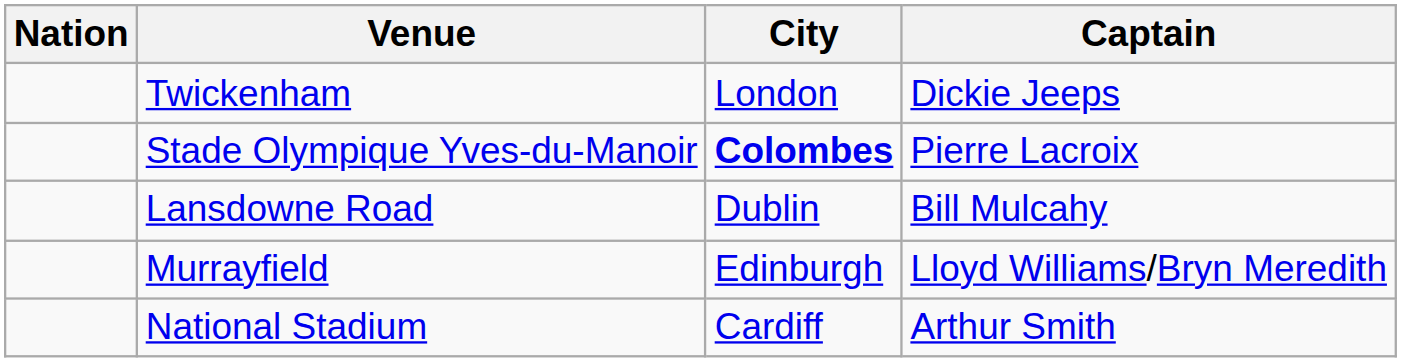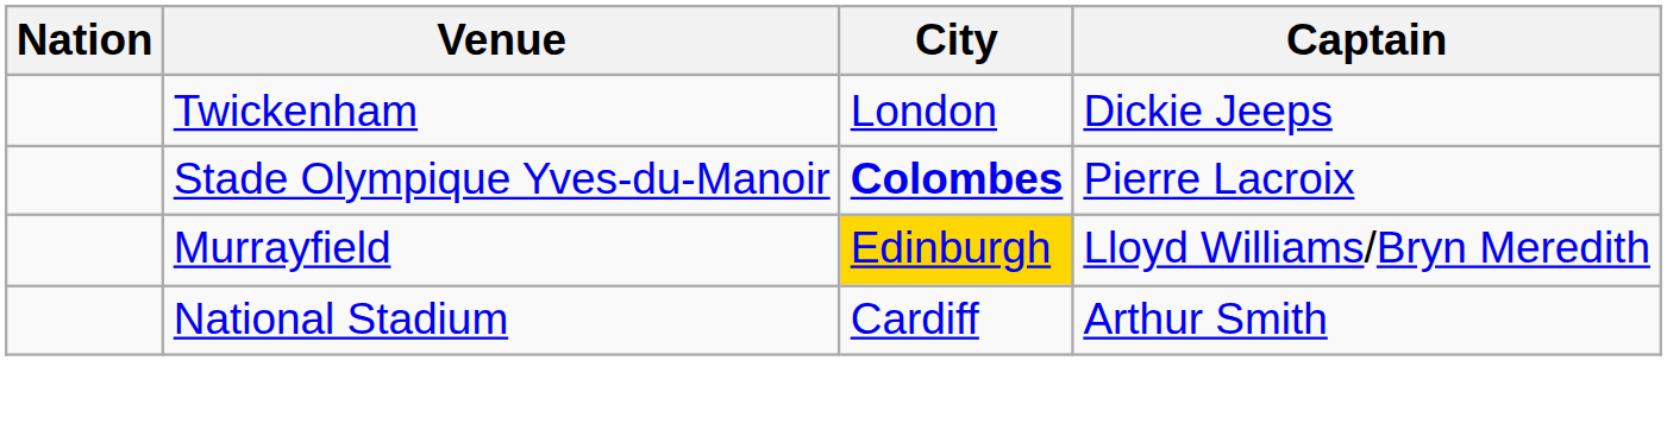- row: Lansdowne Road | Dublin | Bill Mulcahy
Murrayfield | City: no background -> gold background
